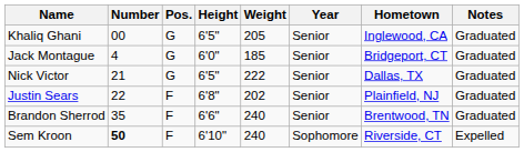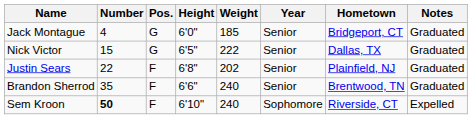- row: Khaliq Ghani | 00 | G | 6'5" | 205 | Senior | Inglewood, CA | Graduated
Nick Victor | Number: 21 -> 15
